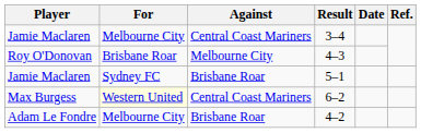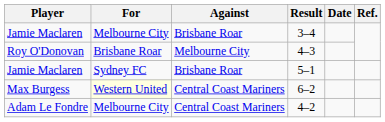3–4 | Against: Central Coast Mariners -> Brisbane Roar
4–2 | Against: Brisbane Roar -> Central Coast Mariners
